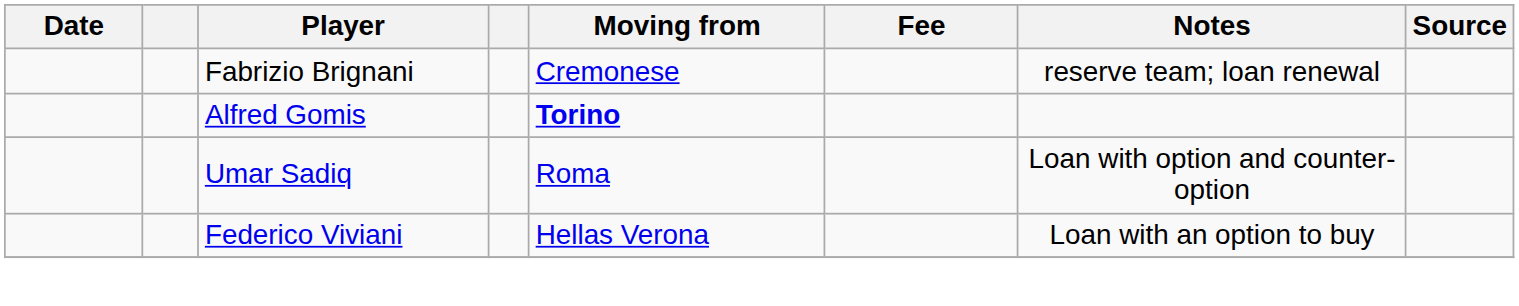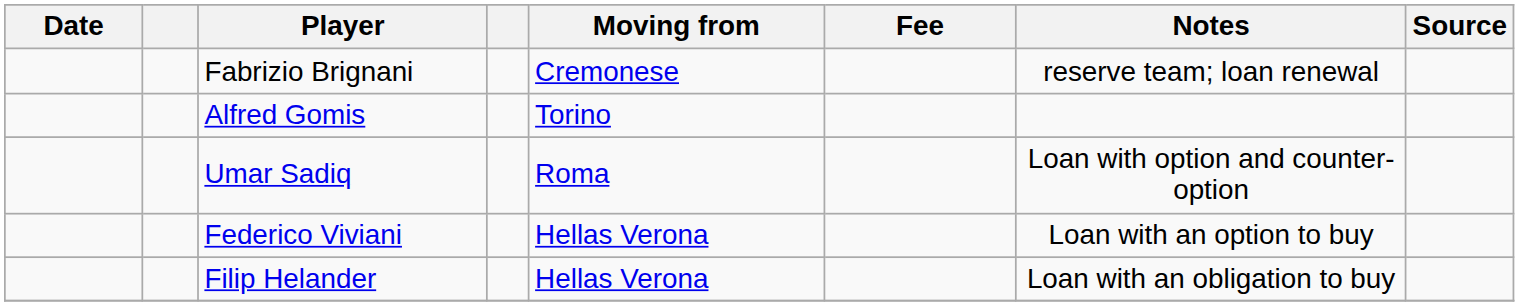Alfred Gomis | Moving from: bold -> normal
+ row: Filip Helander | Hellas Verona | Loan with an obligation to buy
